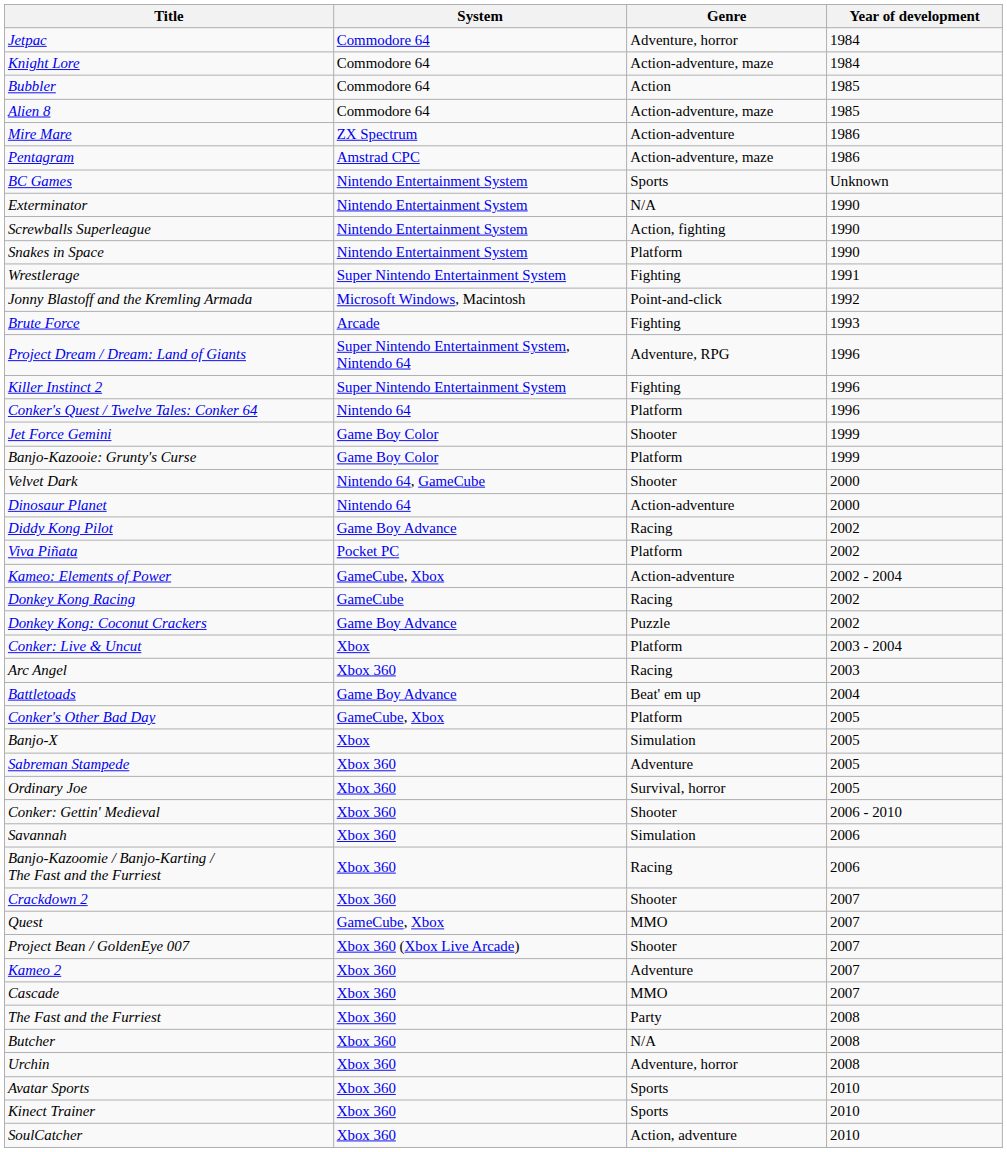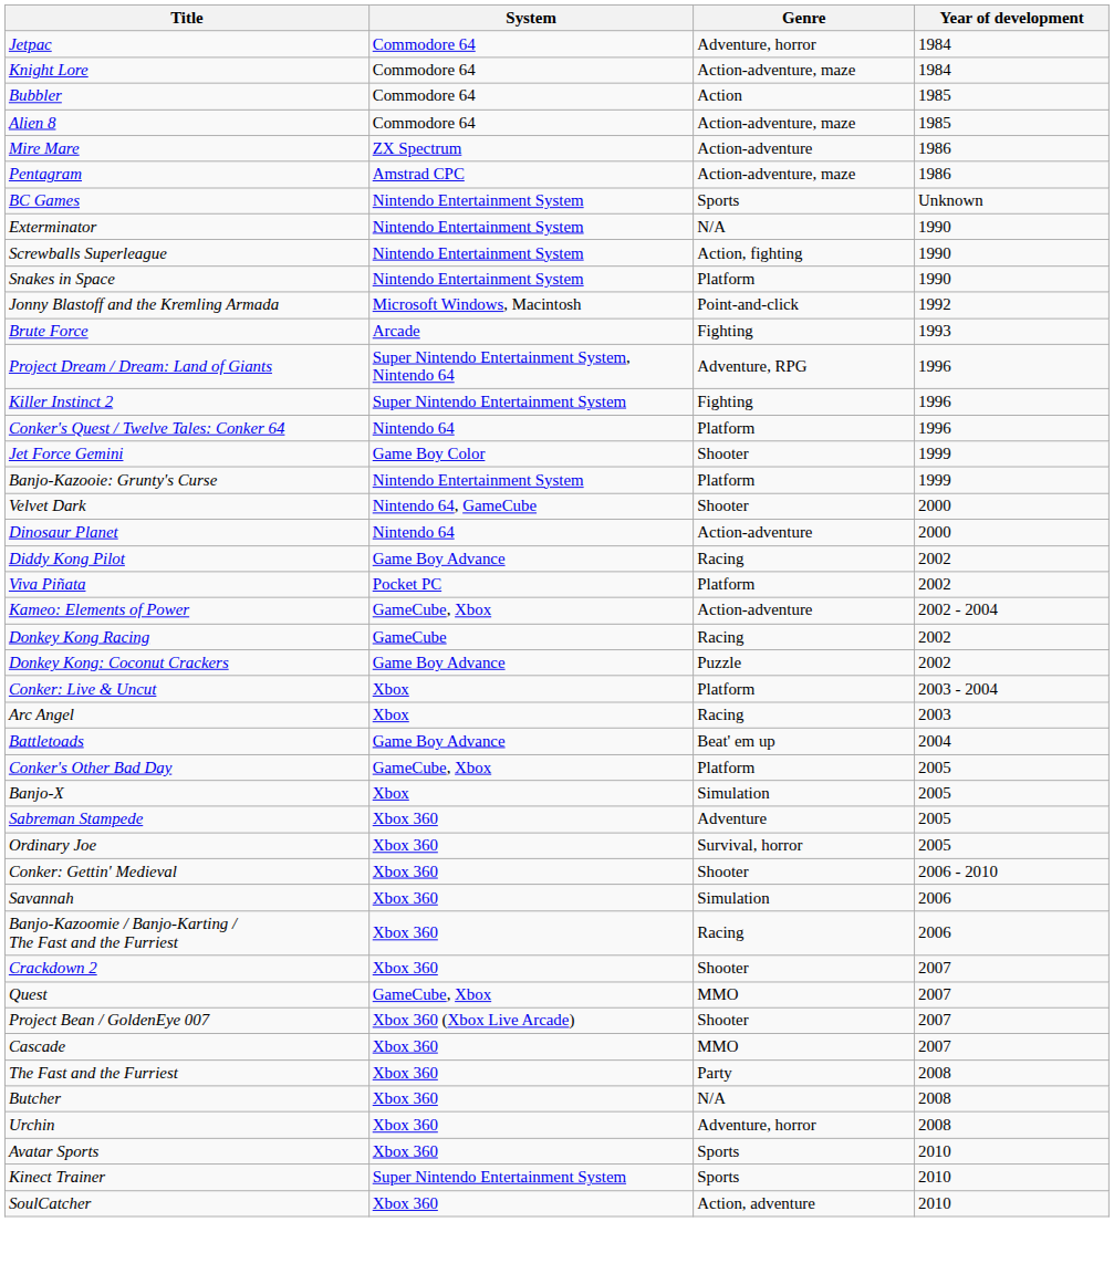- row: Wrestlerage | Super Nintendo Entertainment System | Fighting | 1991
Banjo-Kazooie: Grunty's Curse | System: Game Boy Color -> Nintendo Entertainment System
Arc Angel | System: Xbox 360 -> Xbox
- row: Kameo 2 | Xbox 360 | Adventure | 2007
Kinect Trainer | System: Xbox 360 -> Super Nintendo Entertainment System
